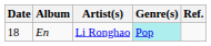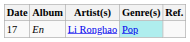En | Date: 18 -> 17
